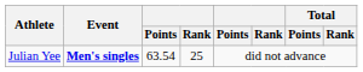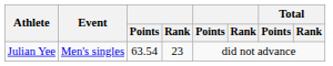Julian Yee | Event: bold -> normal
Julian Yee | column 4: 25 -> 23
